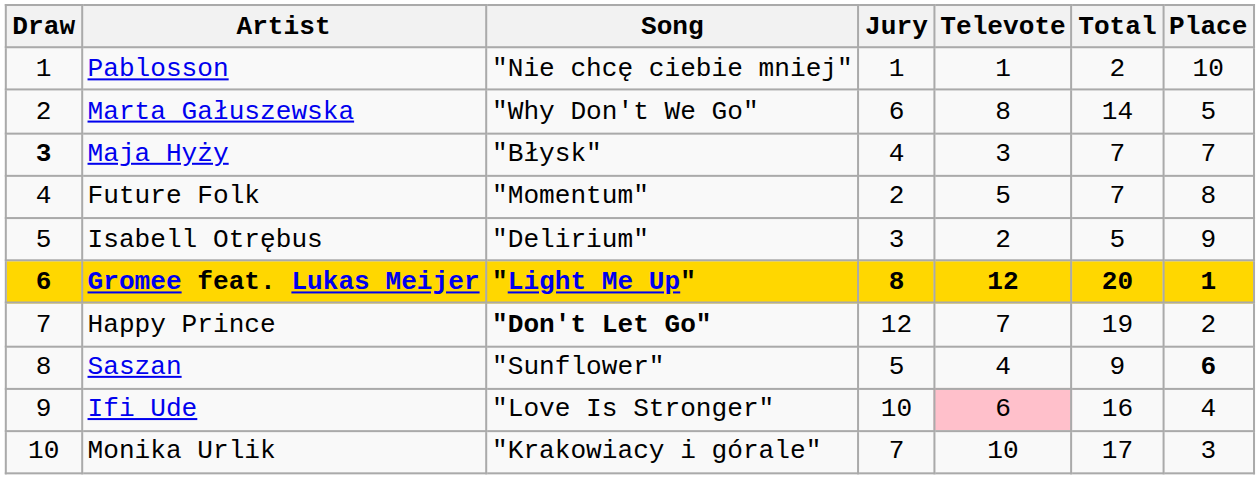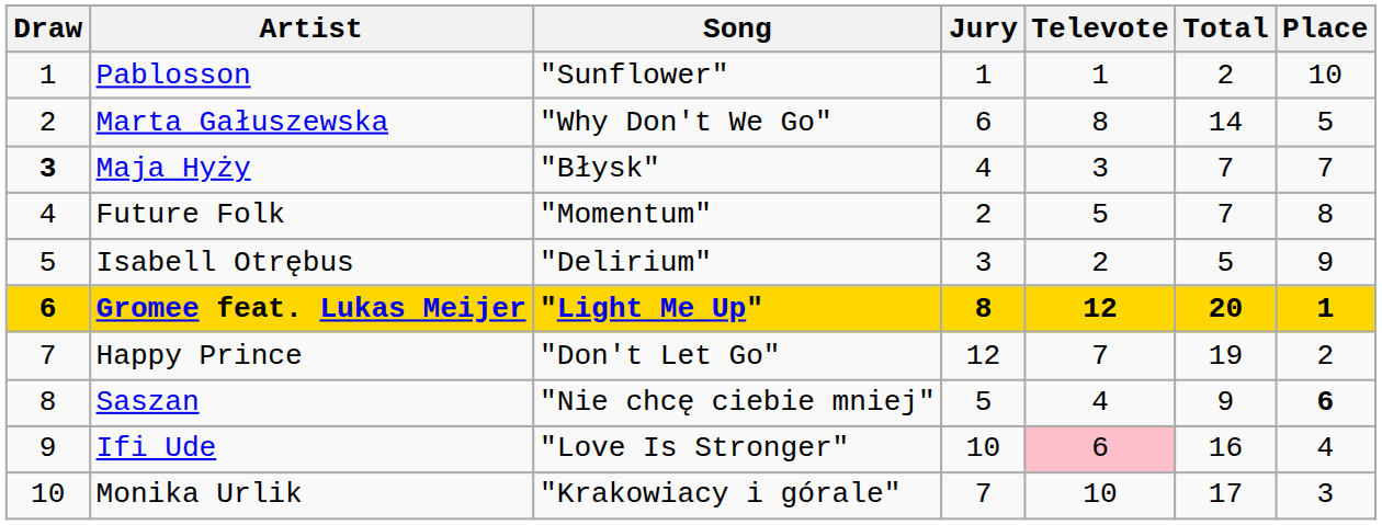Pablosson | Song: "Nie chcę ciebie mniej" -> "Sunflower"
Happy Prince | Song: bold -> normal
Saszan | Song: "Sunflower" -> "Nie chcę ciebie mniej"
